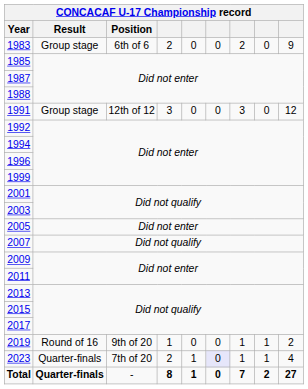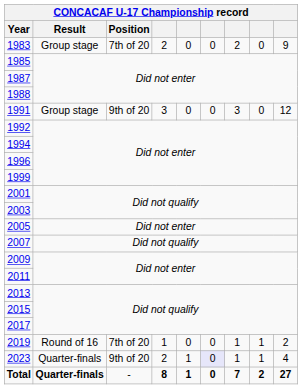1983 | Position: 6th of 6 -> 7th of 20
1991 | Position: 12th of 12 -> 9th of 20
2019 | Position: 9th of 20 -> 7th of 20
2023 | Position: 7th of 20 -> 9th of 20
